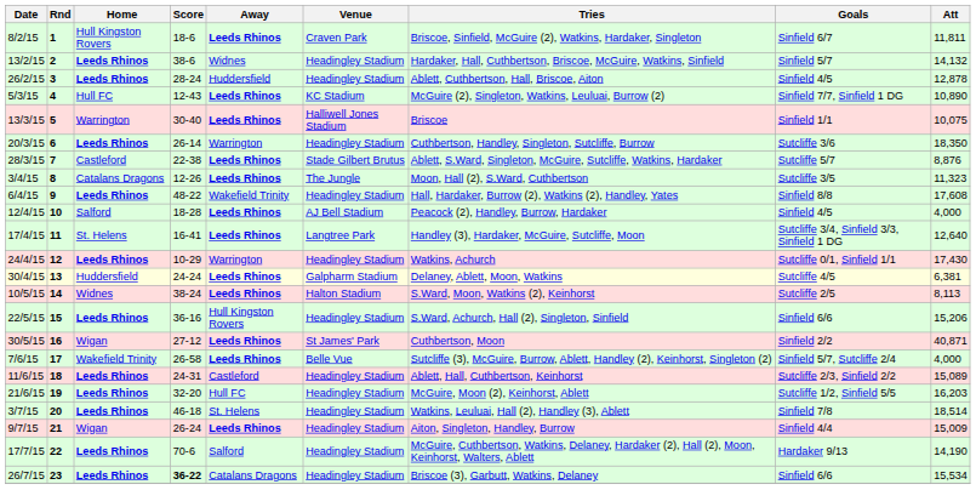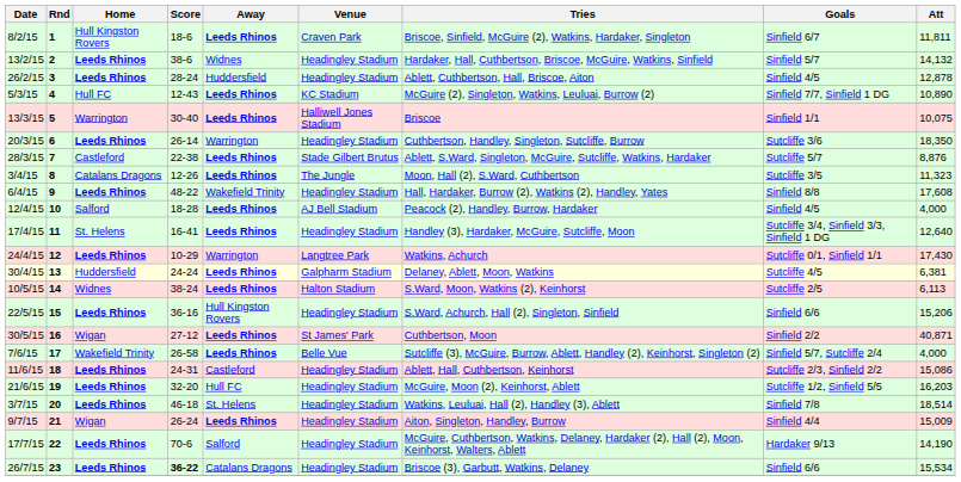17/4/15 | Venue: Langtree Park -> Headingley Stadium
24/4/15 | Venue: Headingley Stadium -> Langtree Park
10/5/15 | Att: 8,113 -> 6,113
11/6/15 | Att: 15,089 -> 15,086
